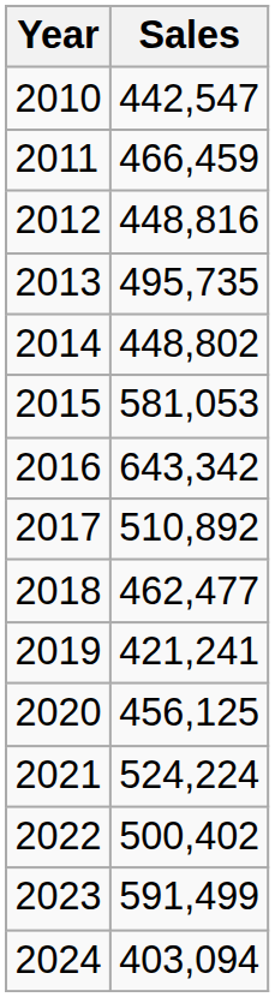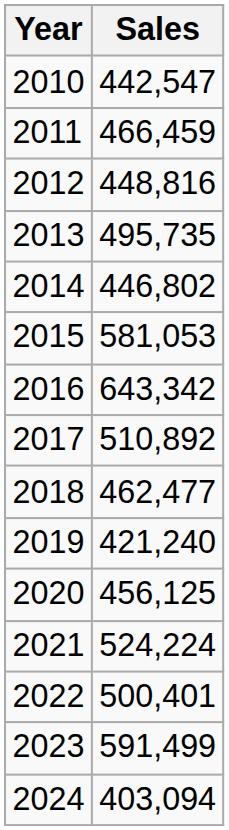2014 | Sales: 448,802 -> 446,802
2019 | Sales: 421,241 -> 421,240
2022 | Sales: 500,402 -> 500,401
